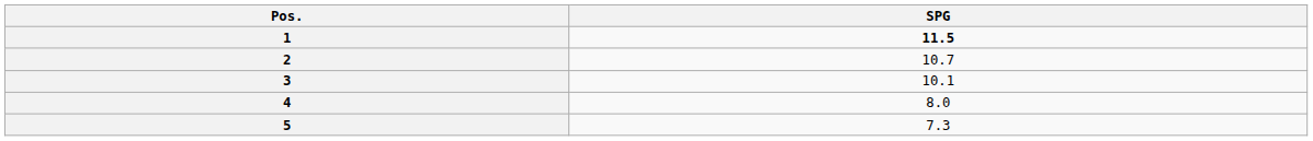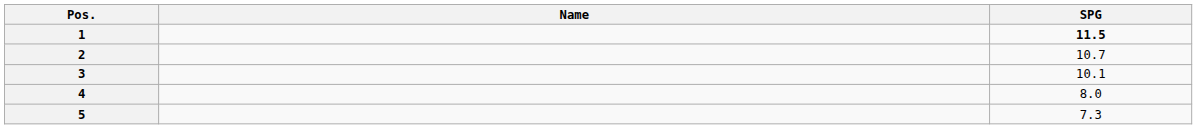+ column: Name
